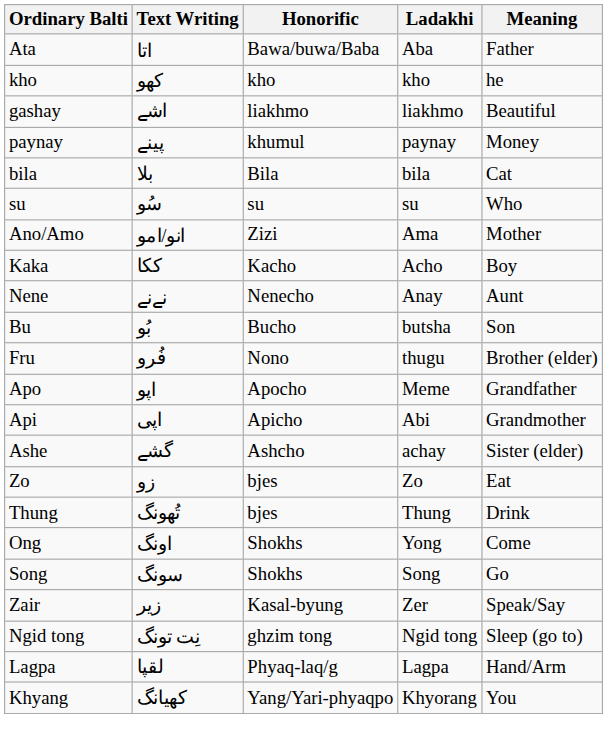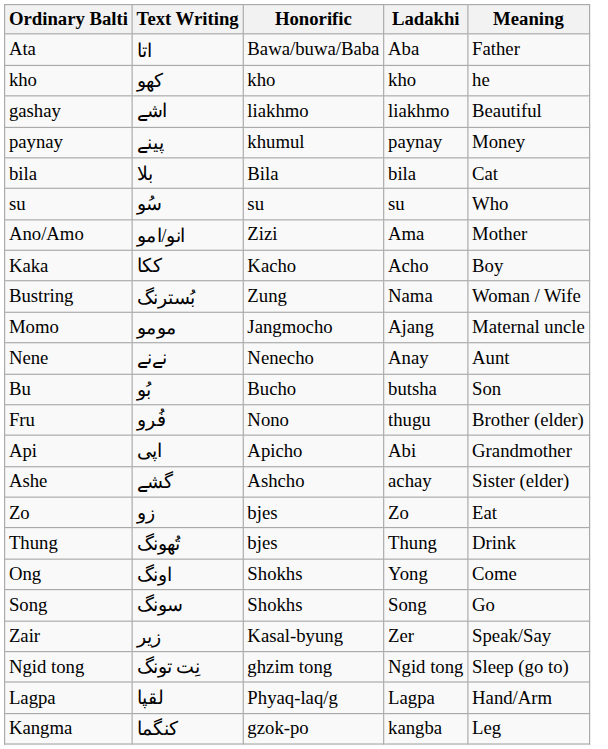+ row: Bustring | بُسترنگ | Zung | Nama | Woman / Wife
+ row: Momo | مومو | Jangmocho | Ajang | Maternal uncle
- row: Apo | اپو | Apocho | Meme | Grandfather
- row: Khyang | کھیانگ | Yang/Yari-phyaqpo | Khyorang | You
+ row: Kangma | کنگما | gzok-po | kangba | Leg
